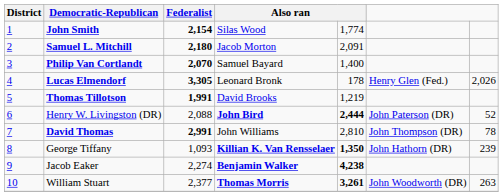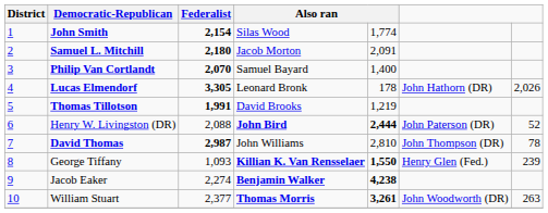Lucas Elmendorf | column 6: Henry Glen (Fed.) -> John Hathorn (DR)
David Thomas | Federalist: 2,991 -> 2,987
George Tiffany | column 5: 1,350 -> 1,550
George Tiffany | column 6: John Hathorn (DR) -> Henry Glen (Fed.)
